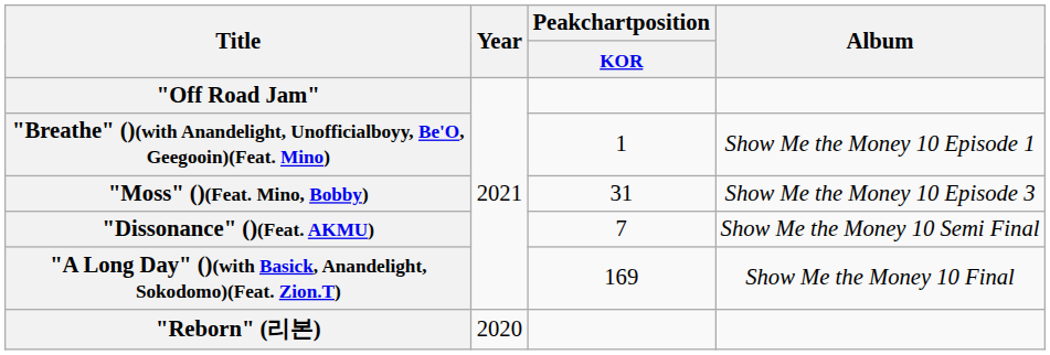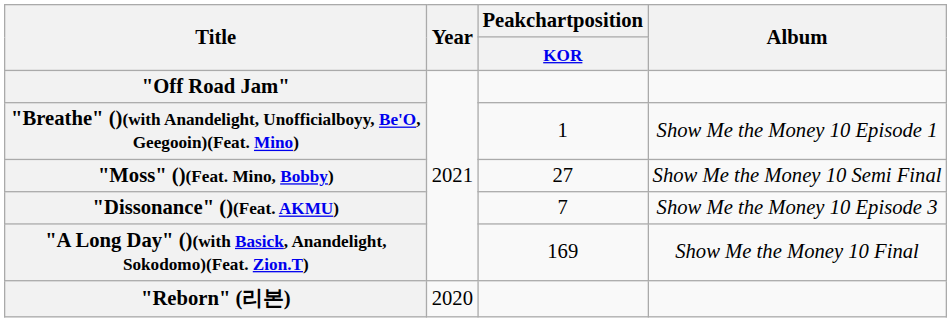"Moss" ()(Feat. Mino, Bobby) | Peakchartposition / KOR: 31 -> 27
"Moss" ()(Feat. Mino, Bobby) | Album: Show Me the Money 10 Episode 3 -> Show Me the Money 10 Semi Final
"Dissonance" ()(Feat. AKMU) | Album: Show Me the Money 10 Semi Final -> Show Me the Money 10 Episode 3
